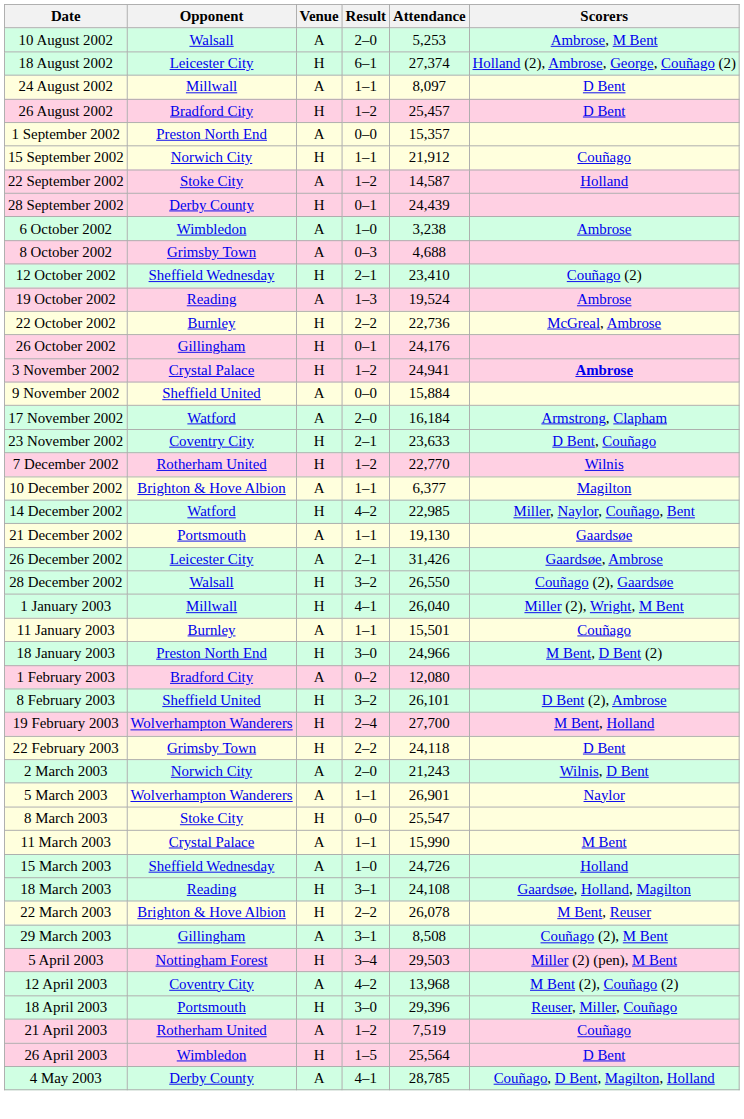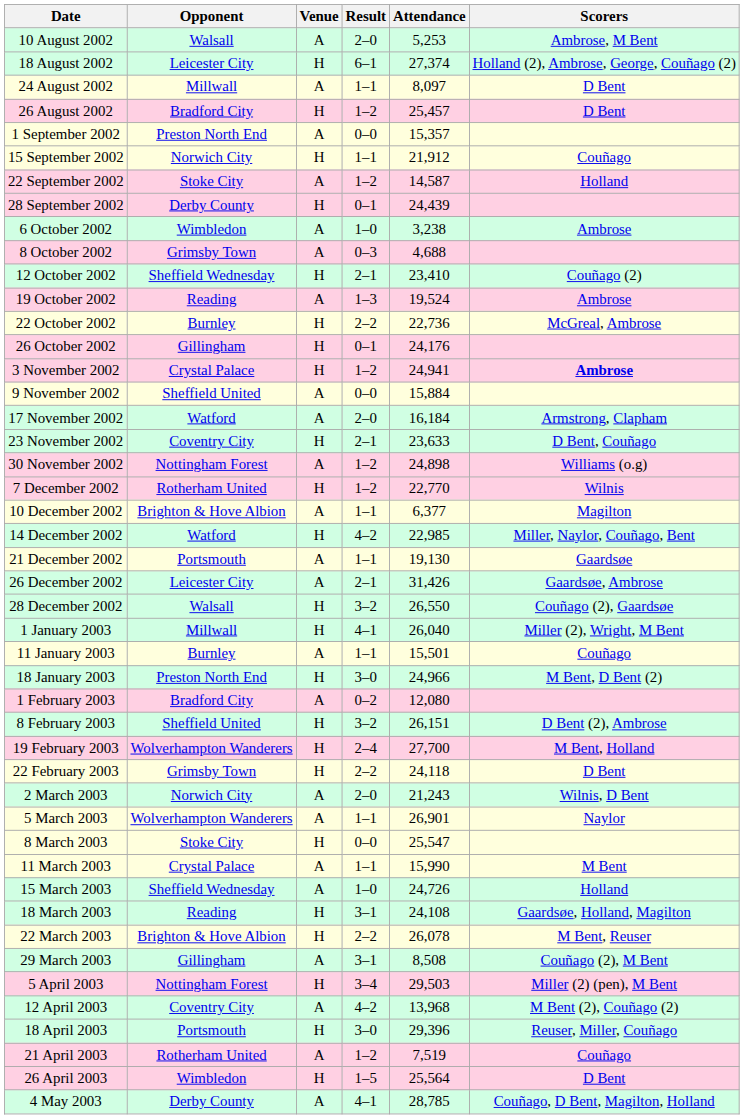+ row: 30 November 2002 | Nottingham Forest | A | 1–2 | 24,898 | Williams (o.g)
8 February 2003 | Attendance: 26,101 -> 26,151
